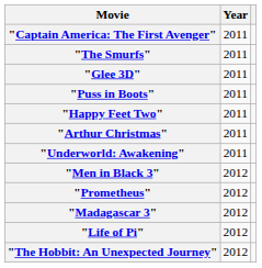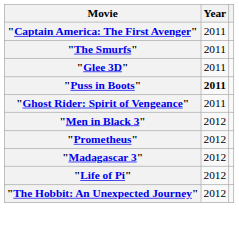"Puss in Boots" | Year: normal -> bold
- row: "Happy Feet Two" | 2011
- row: "Arthur Christmas" | 2011
- row: "Underworld: Awakening" | 2011
+ row: "Ghost Rider: Spirit of Vengeance" | 2011
